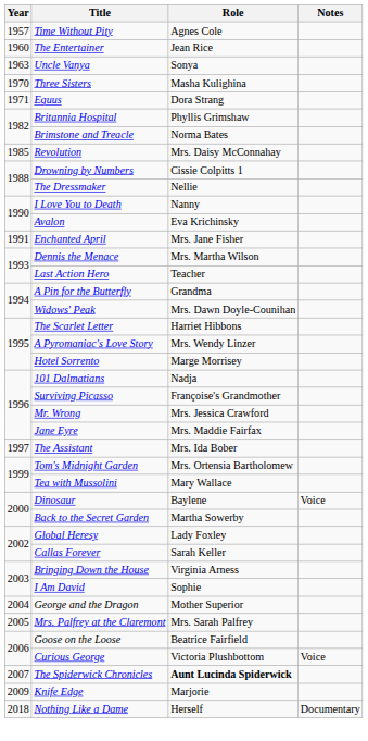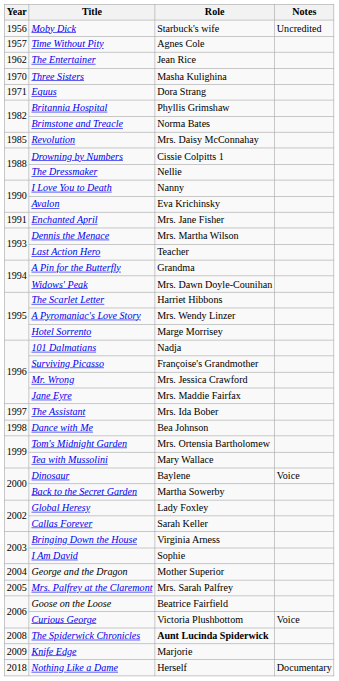+ row: 1956 | Moby Dick | Starbuck's wife | Uncredited
The Entertainer | Year: 1960 -> 1962
- row: 1963 | Uncle Vanya | Sonya
+ row: 1998 | Dance with Me | Bea Johnson
The Spiderwick Chronicles | Year: 2007 -> 2008
